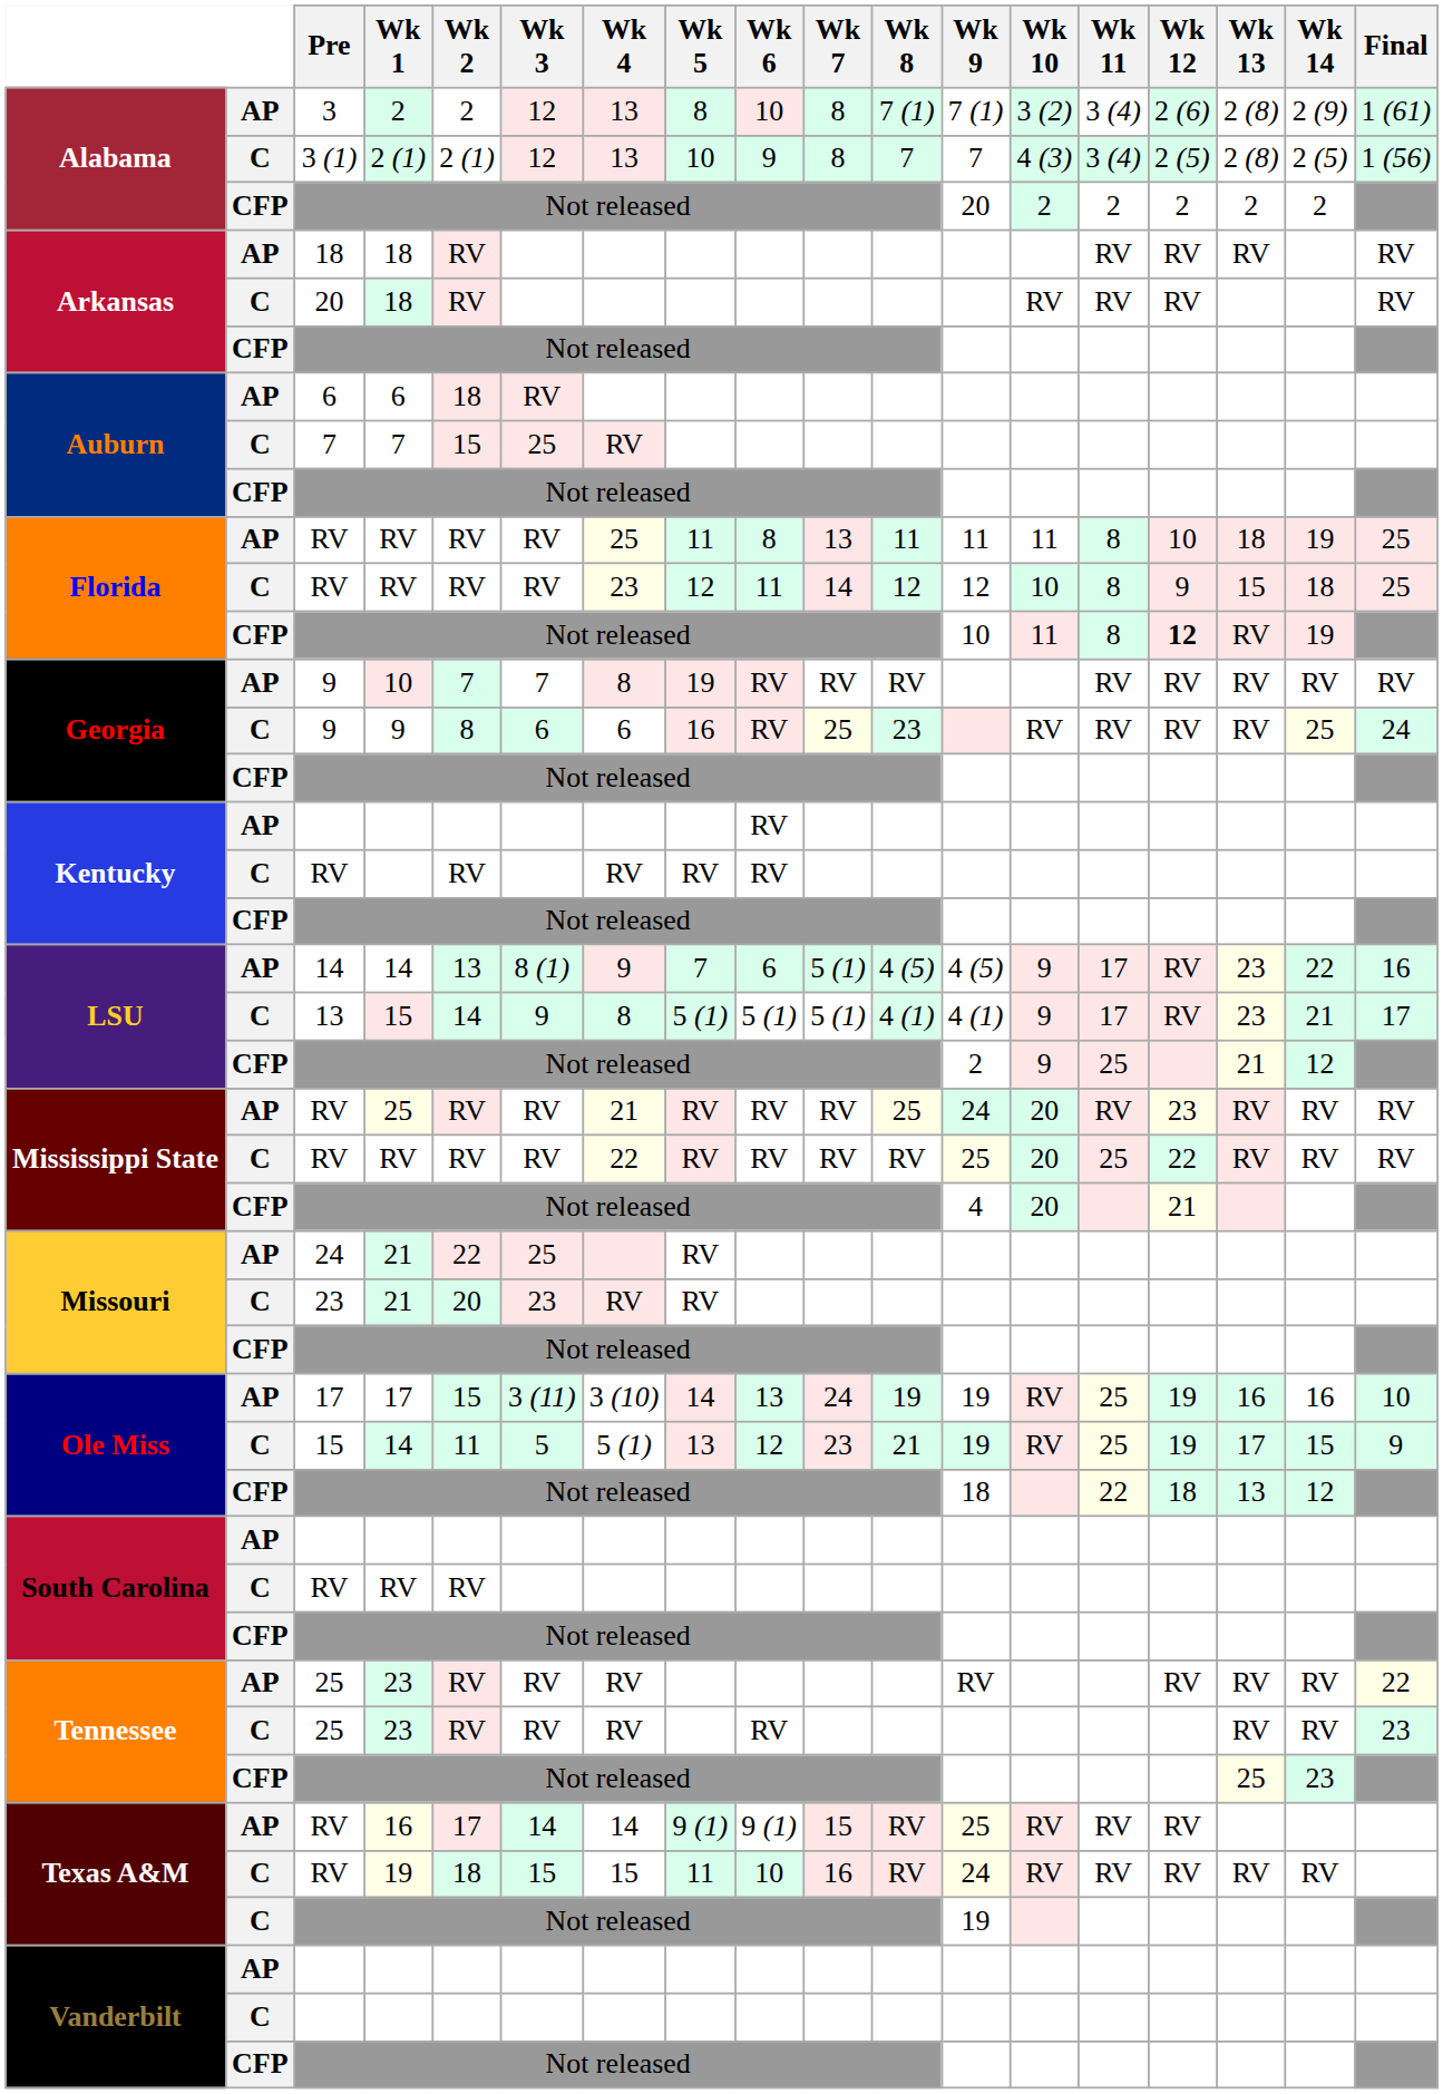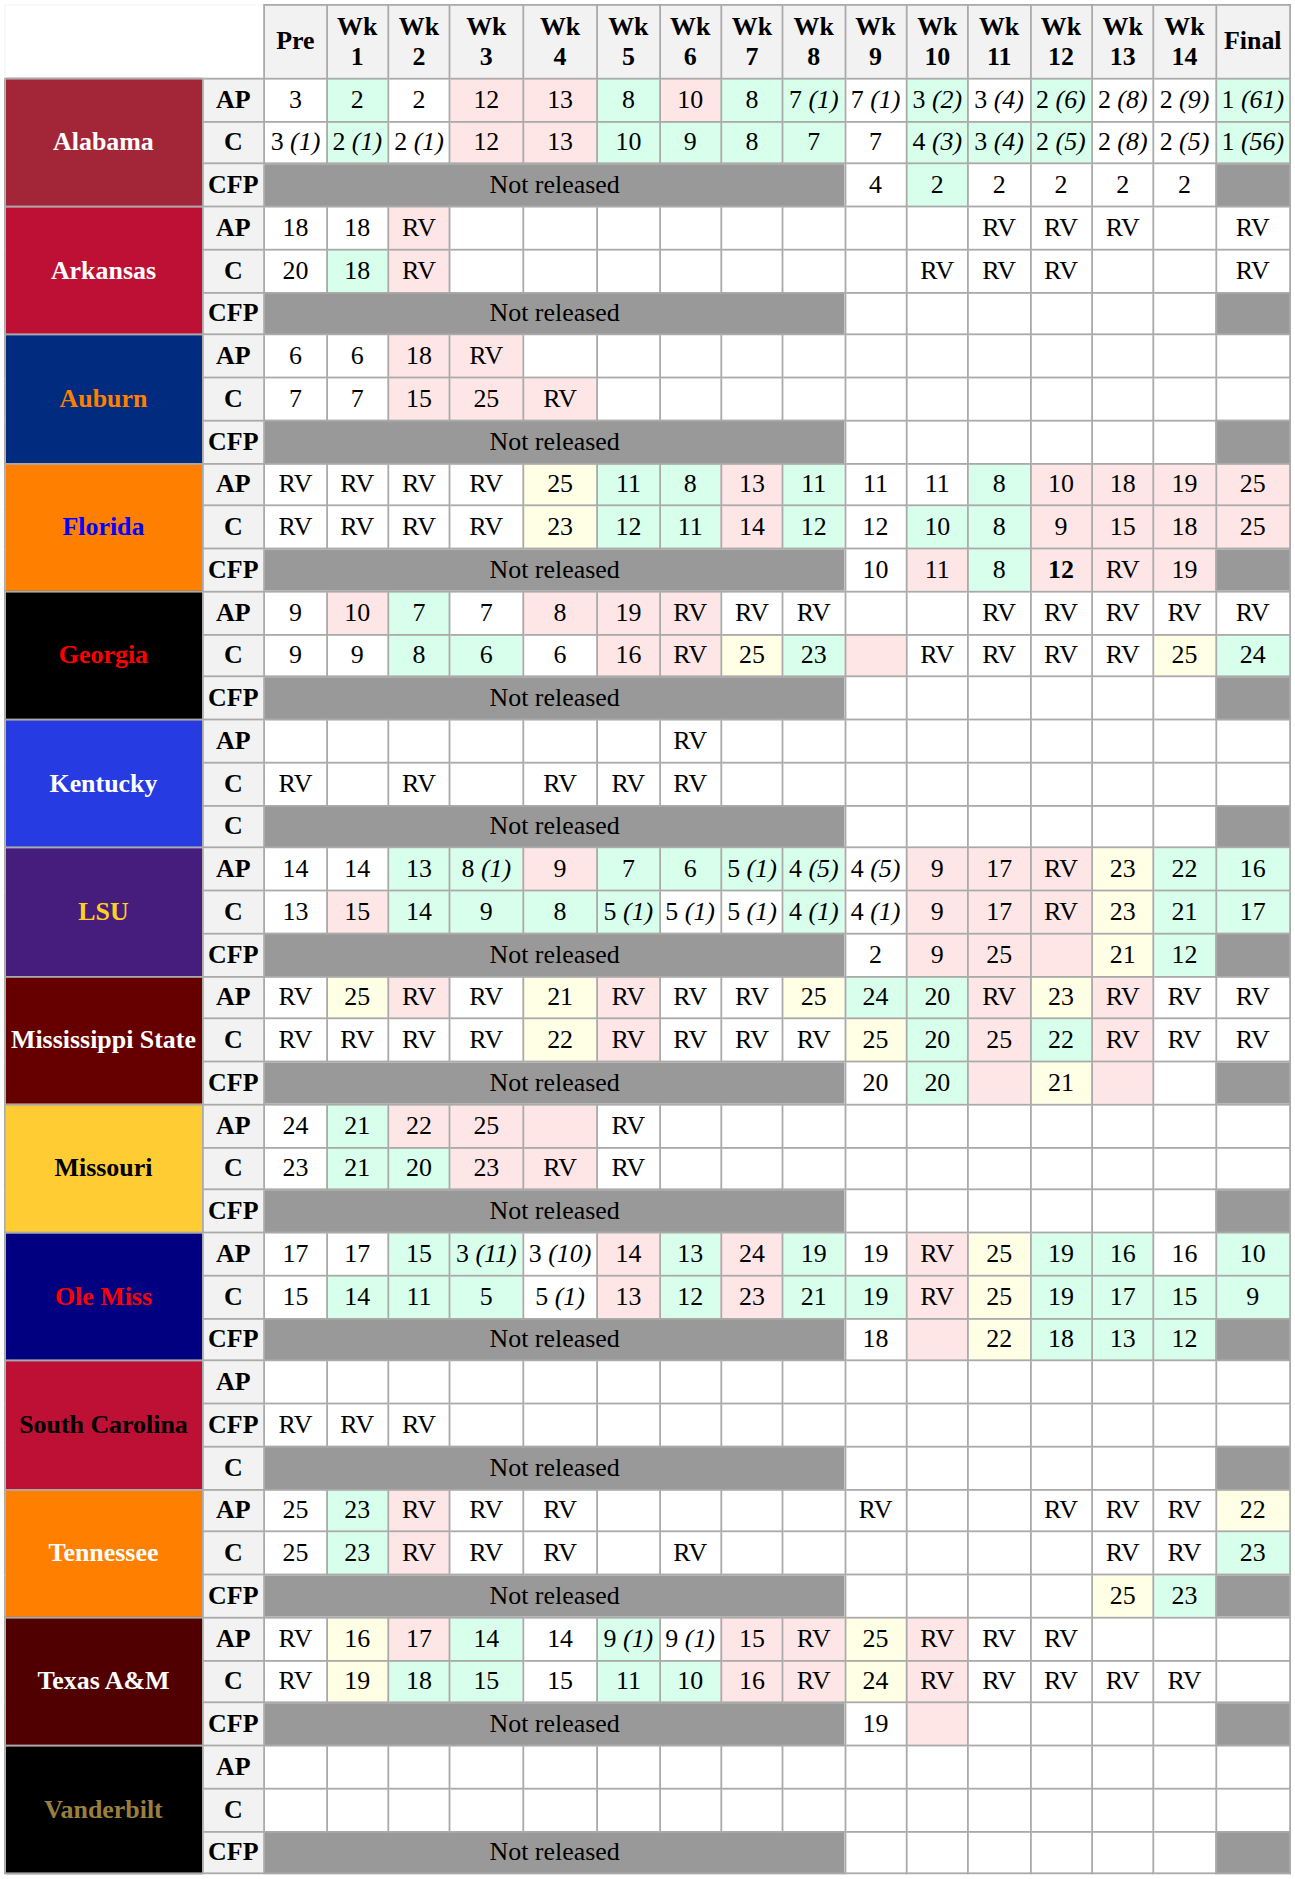Alabama / Not released | Wk 9: 20 -> 4
Kentucky / Not released | column 2: CFP -> C
Mississippi State / Not released | Wk 9: 4 -> 20
South Carolina / RV | column 2: C -> CFP
South Carolina / Not released | column 2: CFP -> C
Texas A&M / Not released | column 2: C -> CFP
